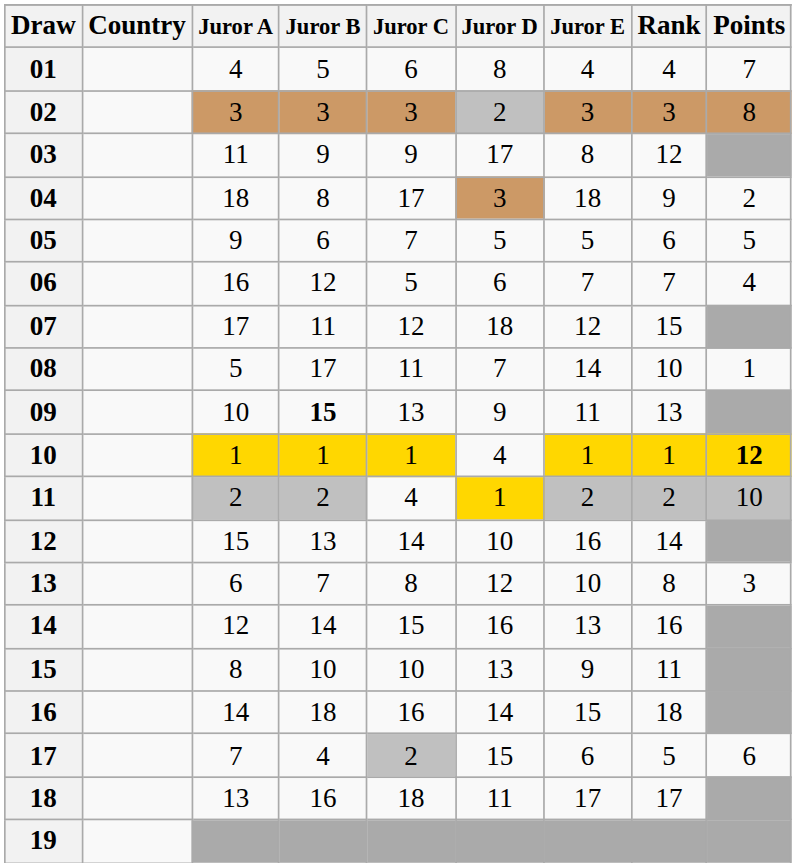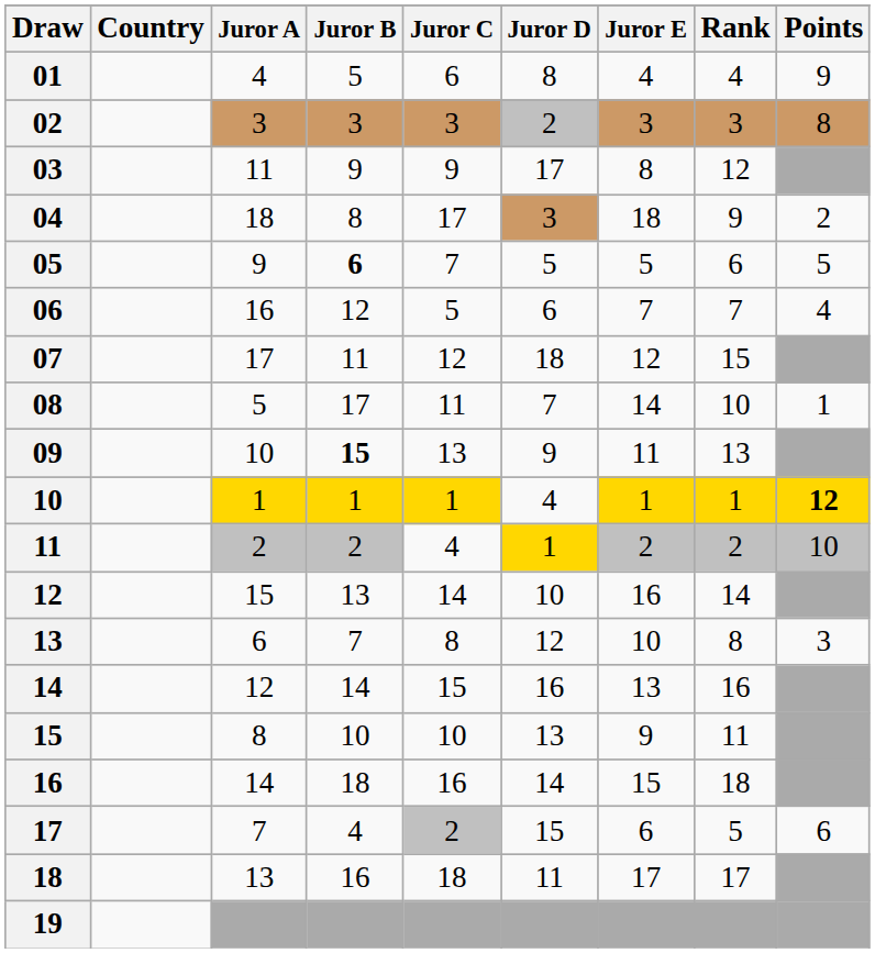01 | Points: 7 -> 9
05 | Juror B: normal -> bold
